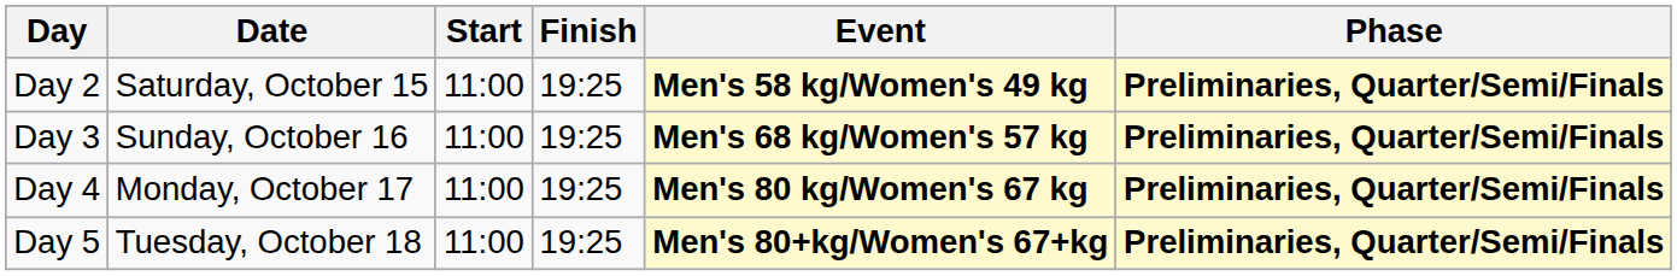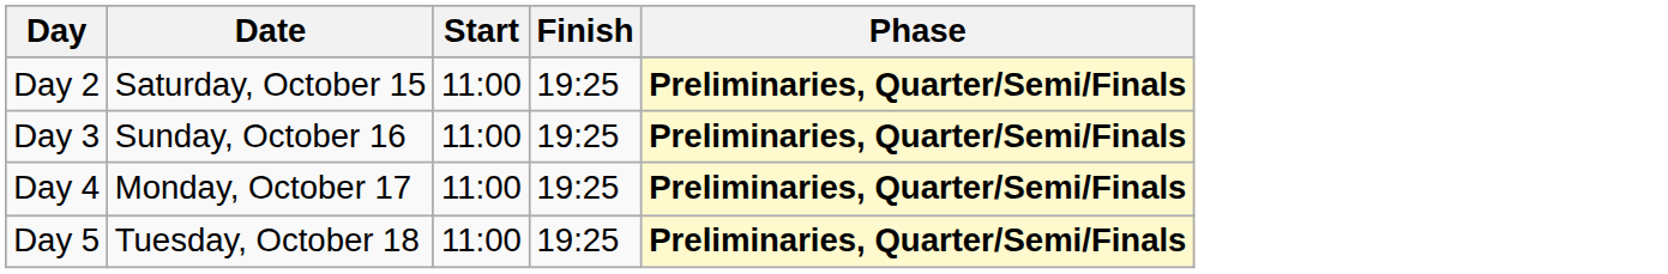- column: Event | Men's 58 kg/Women's 49 kg | Men's 68 kg/Women's 57 kg | Men's 80 kg/Women's 67 kg | Men's 80+kg/Women's 67+kg
